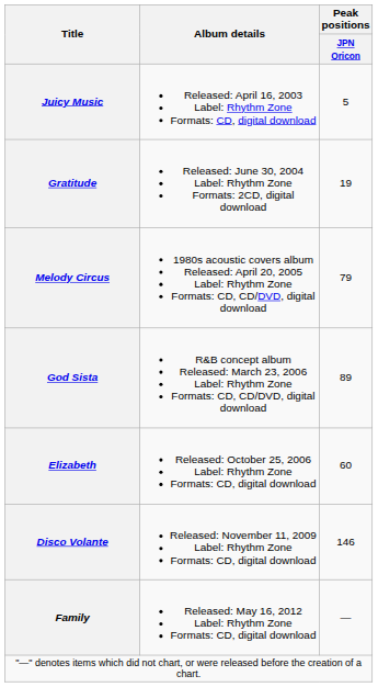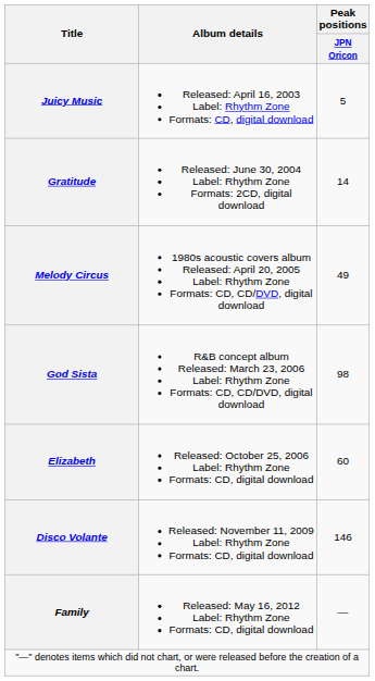Gratitude | Peak positions / JPN Oricon: 19 -> 14
Melody Circus | Peak positions / JPN Oricon: 79 -> 49
God Sista | Peak positions / JPN Oricon: 89 -> 98
